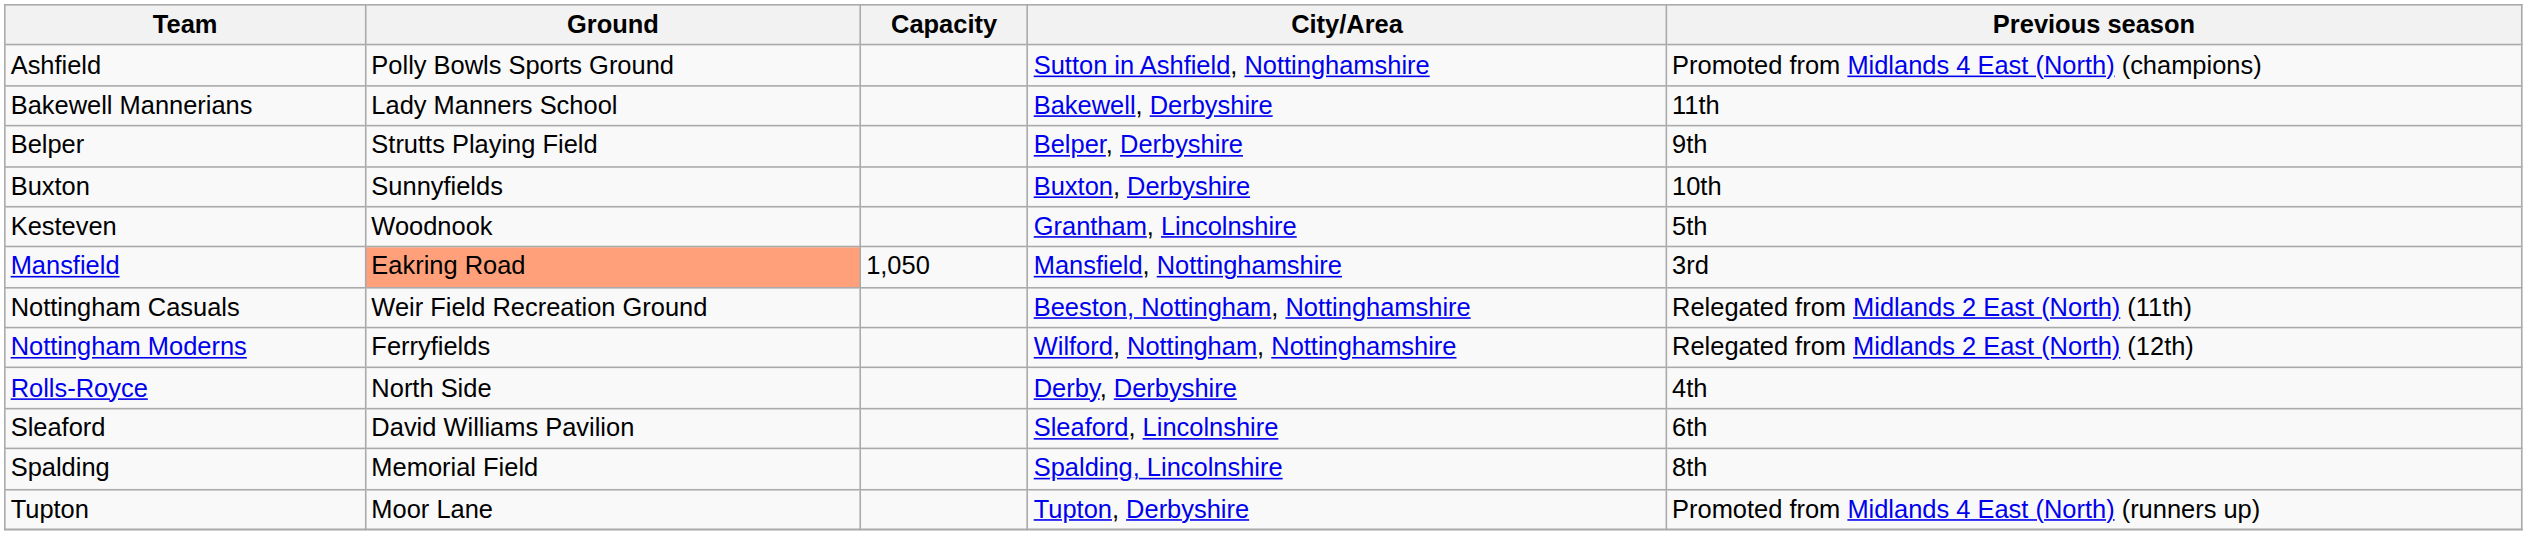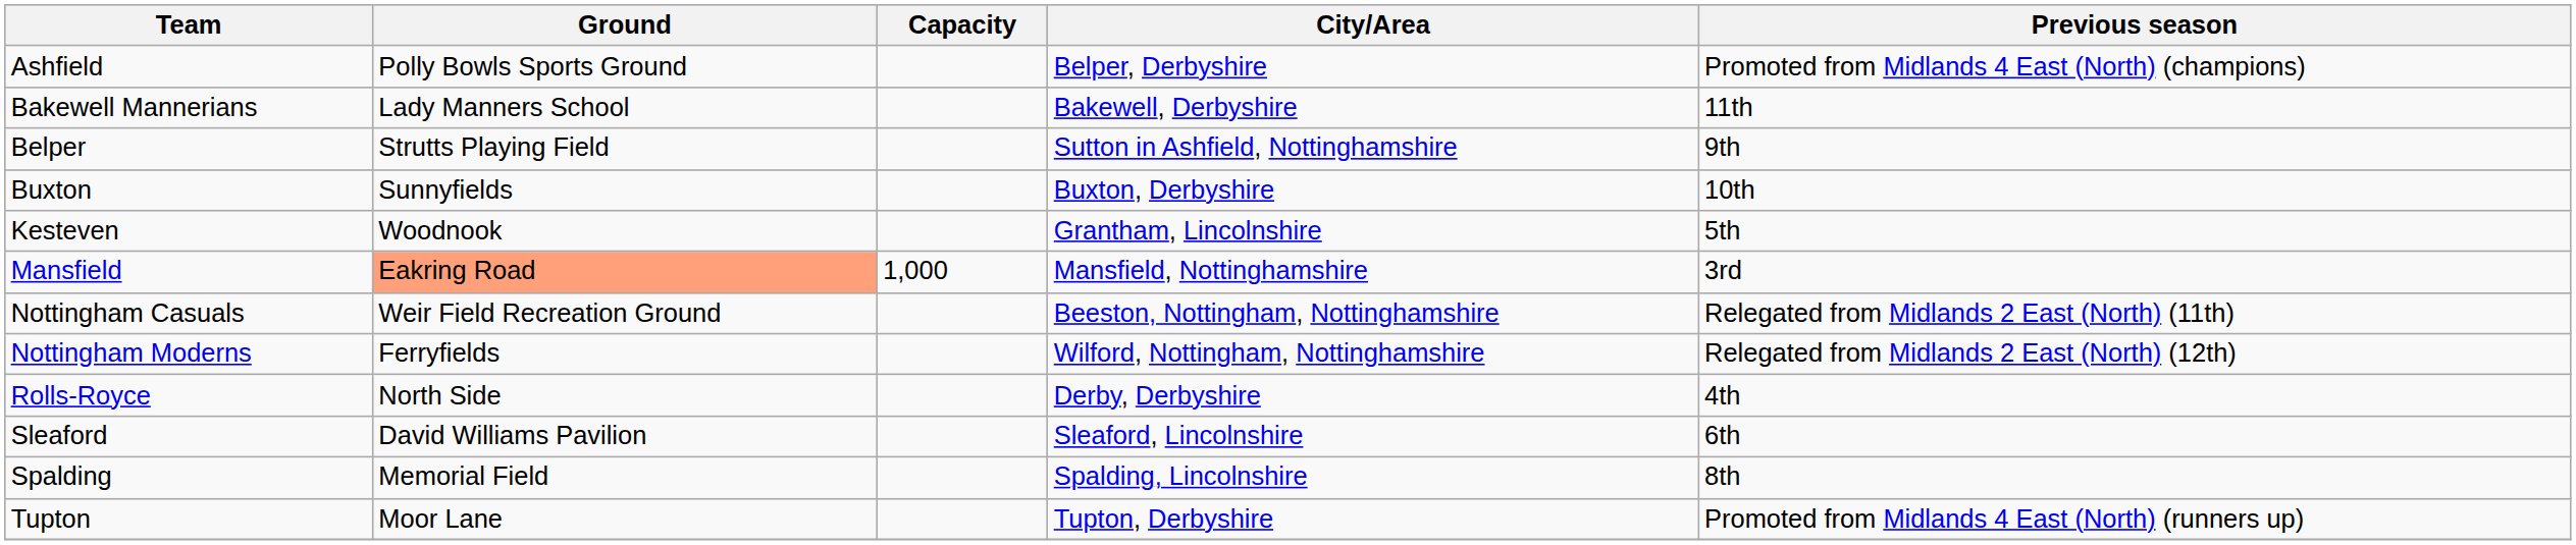Ashfield | City/Area: Sutton in Ashfield, Nottinghamshire -> Belper, Derbyshire
Belper | City/Area: Belper, Derbyshire -> Sutton in Ashfield, Nottinghamshire
Mansfield | Capacity: 1,050 -> 1,000
